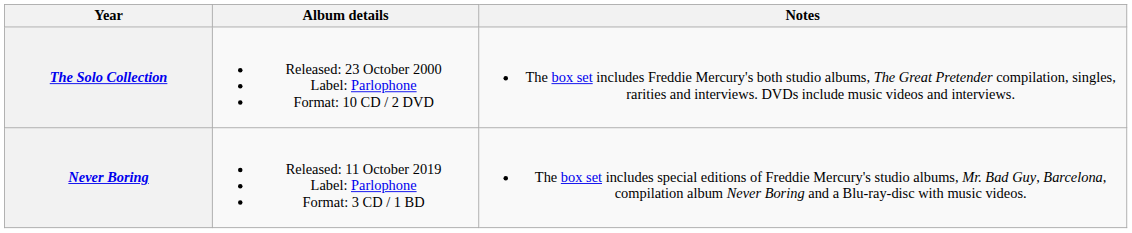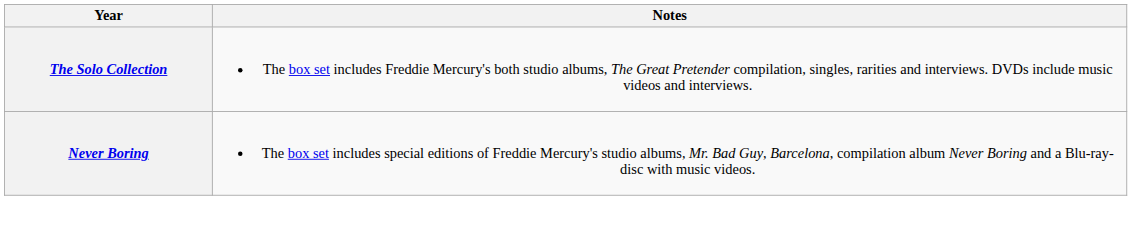- column: Album details | Released: 23 October 2000 Label: Parlophone Format: 10 CD / 2 DVD | Released: 11 October 2019 Label: Parlophone Format: 3 CD / 1 BD
